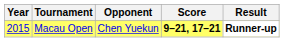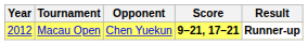Macau Open | Year: 2015 -> 2012
